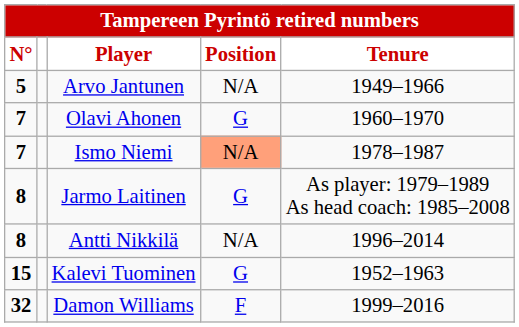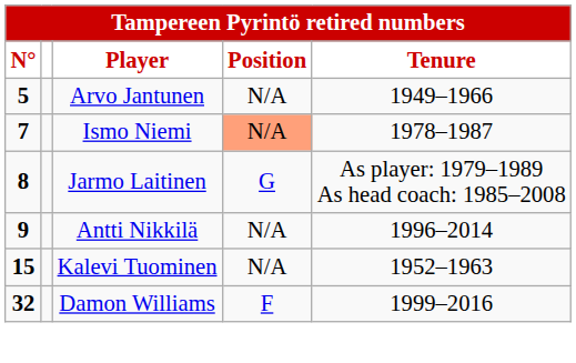- row: 7 | Olavi Ahonen | G | 1960–1970
Antti Nikkilä | N°: 8 -> 9
Kalevi Tuominen | Position: G -> N/A
